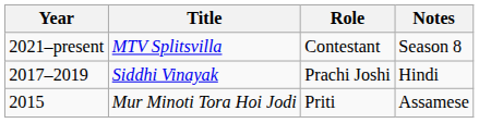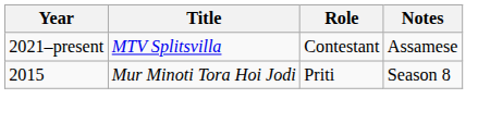MTV Splitsvilla | Notes: Season 8 -> Assamese
- row: 2017–2019 | Siddhi Vinayak | Prachi Joshi | Hindi
Mur Minoti Tora Hoi Jodi | Notes: Assamese -> Season 8
